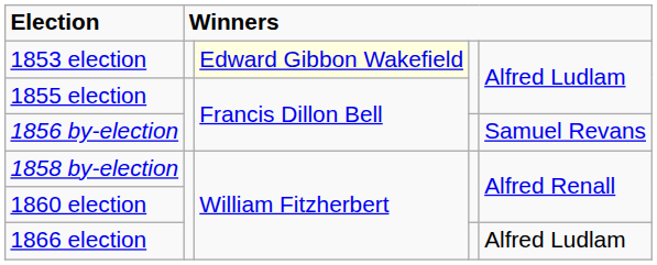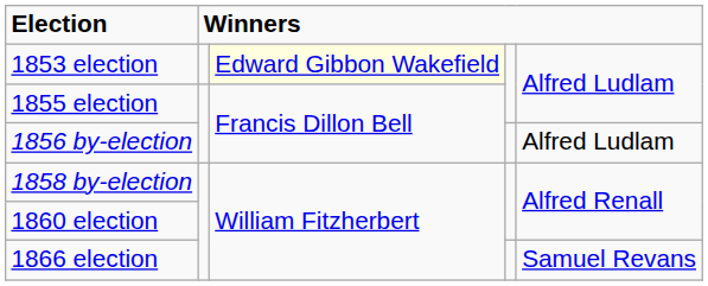1856 by-election | column 5: Samuel Revans -> Alfred Ludlam
1866 election | column 5: Alfred Ludlam -> Samuel Revans
